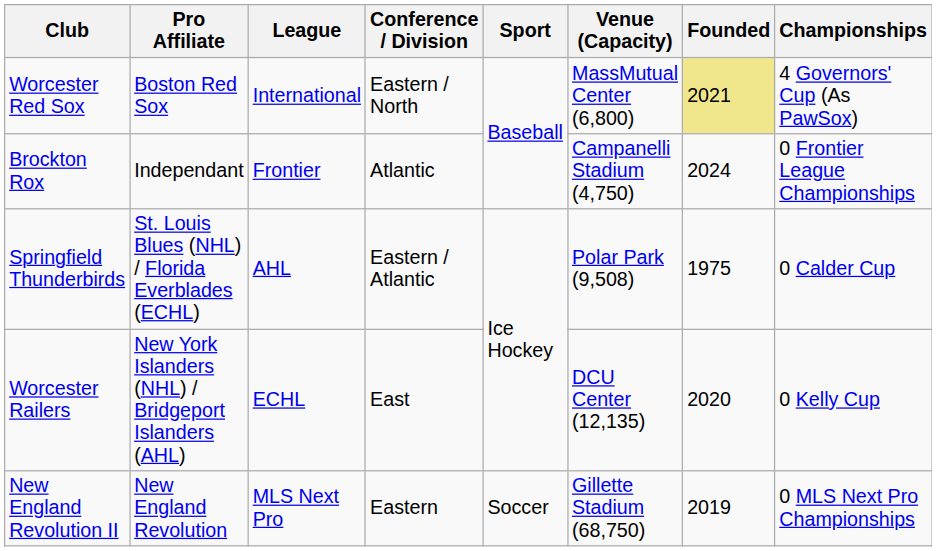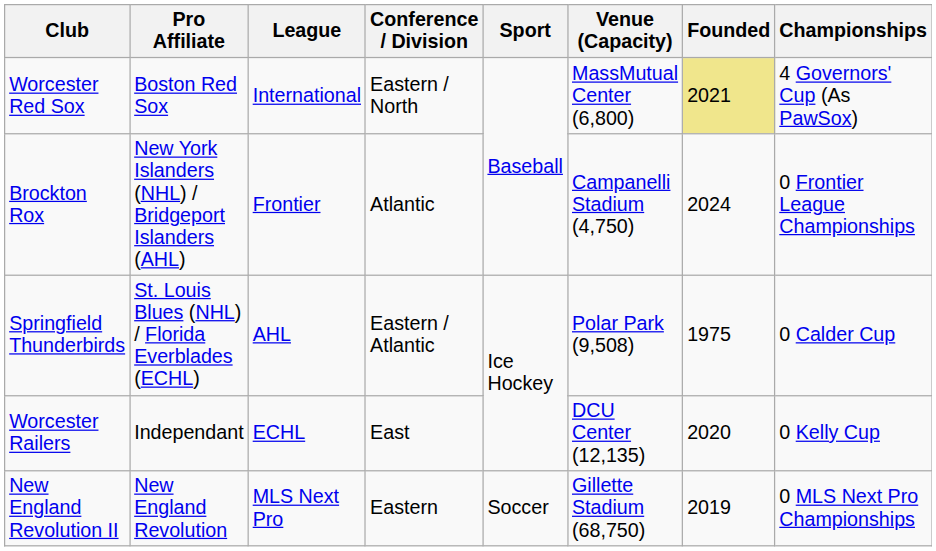Brockton Rox | Pro Affiliate: Independant -> New York Islanders (NHL) / Bridgeport Islanders (AHL)
Worcester Railers | Pro Affiliate: New York Islanders (NHL) / Bridgeport Islanders (AHL) -> Independant
